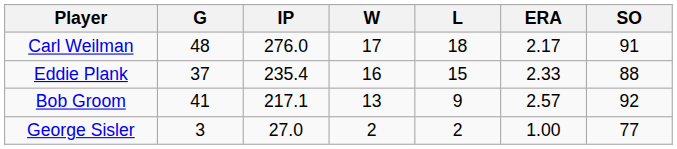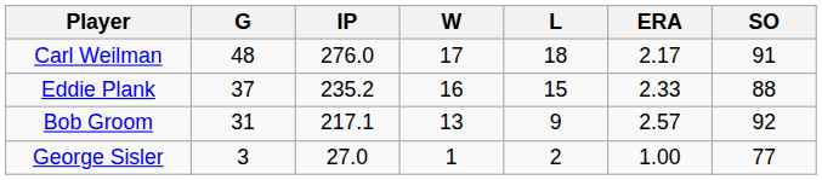Eddie Plank | IP: 235.4 -> 235.2
Bob Groom | G: 41 -> 31
George Sisler | W: 2 -> 1
